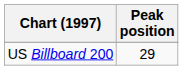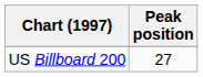US Billboard 200 | Peak position: 29 -> 27
